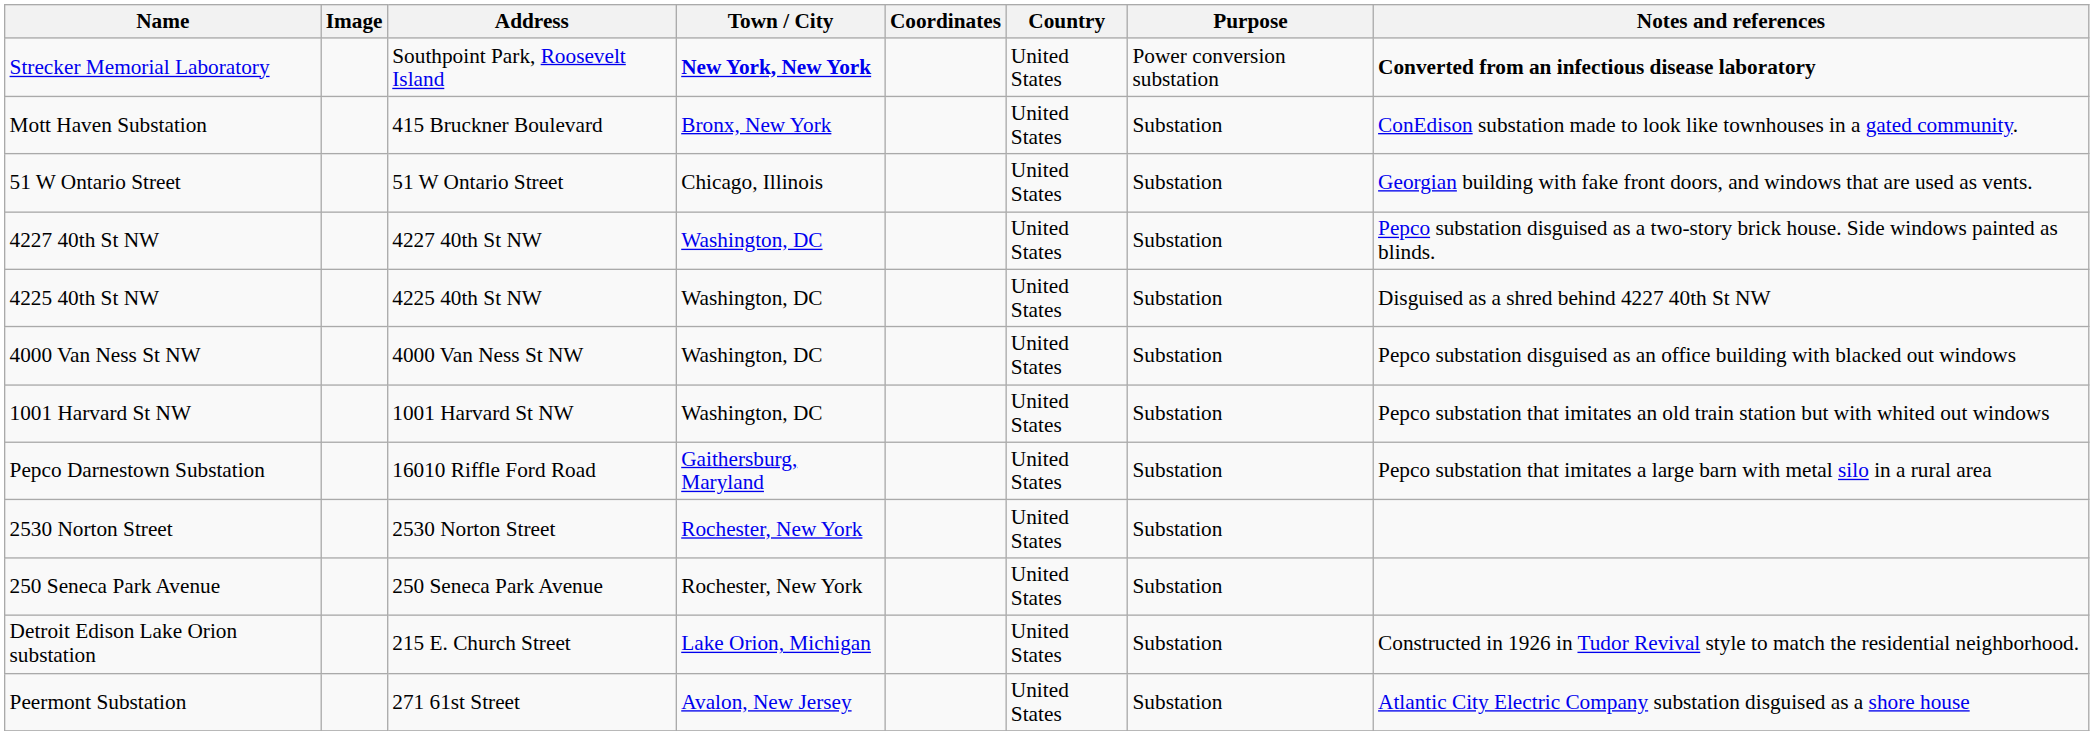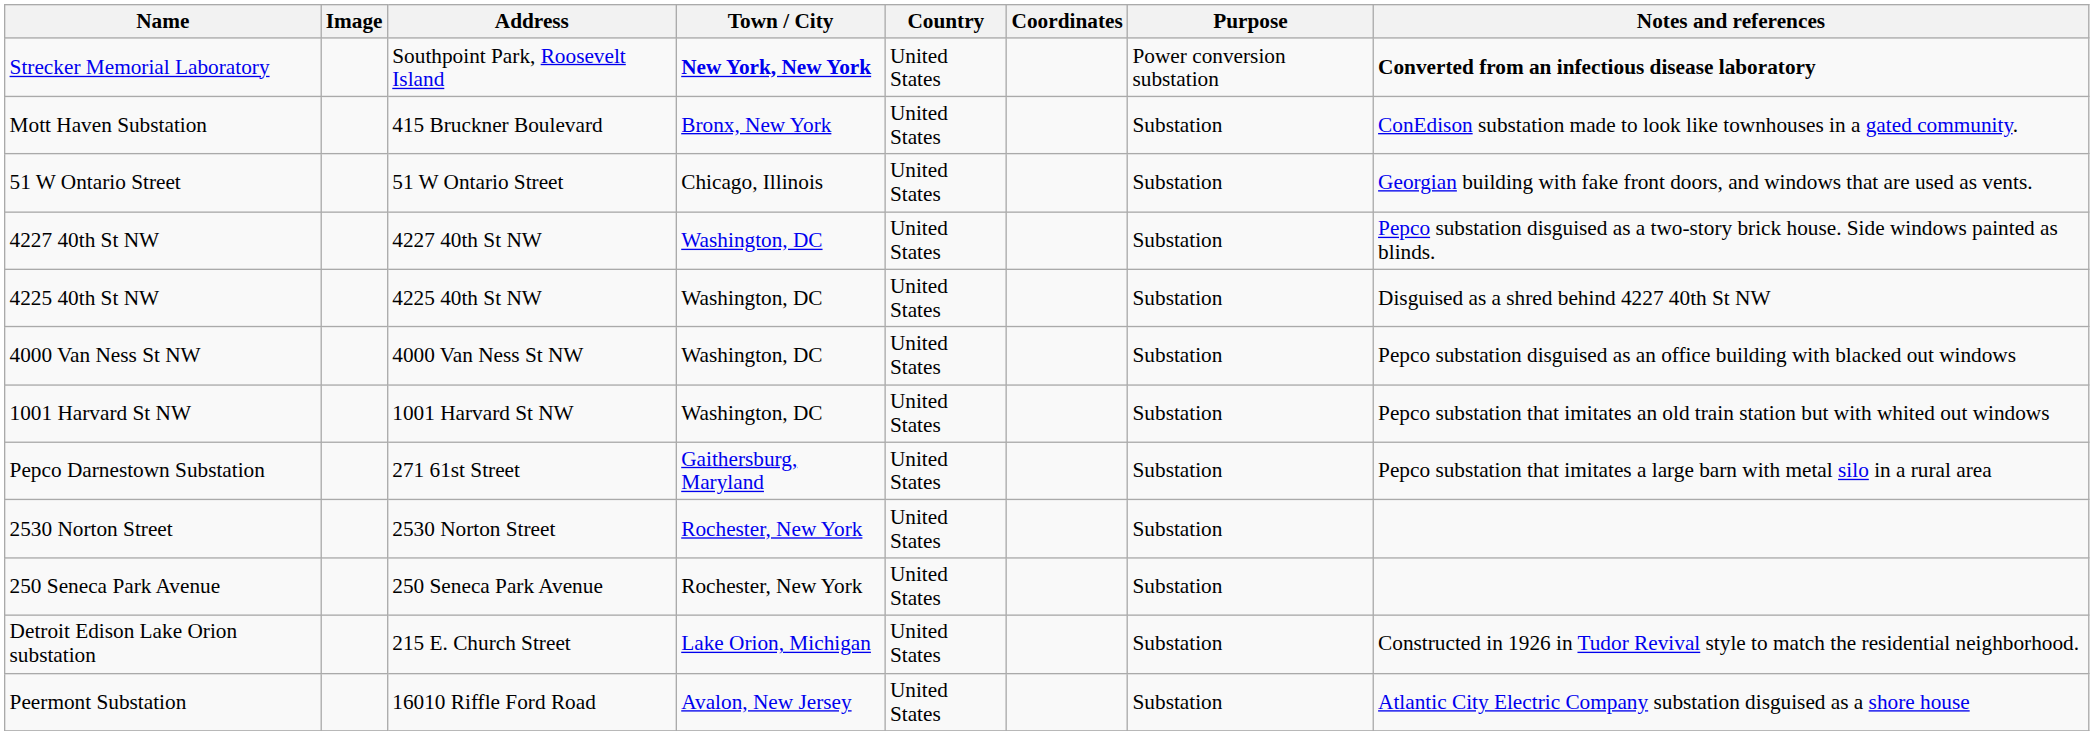columns swapped: Country <-> Coordinates
Pepco Darnestown Substation | Address: 16010 Riffle Ford Road -> 271 61st Street
Peermont Substation | Address: 271 61st Street -> 16010 Riffle Ford Road
